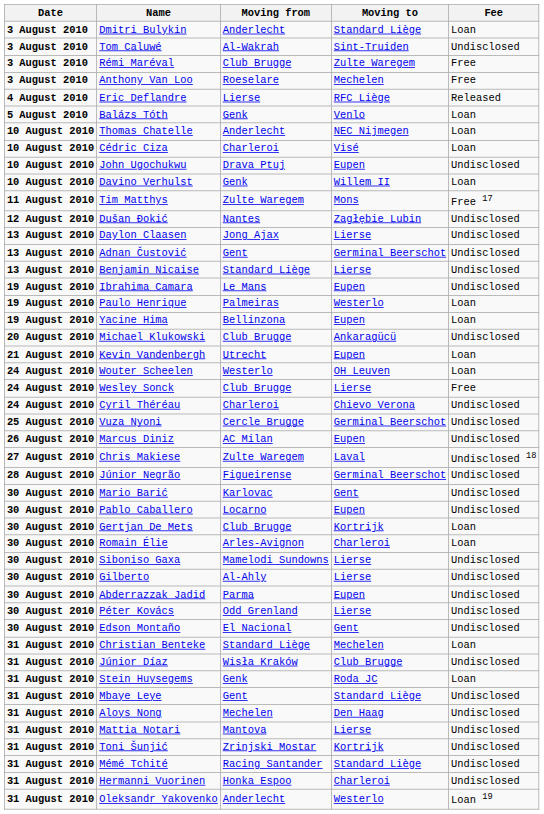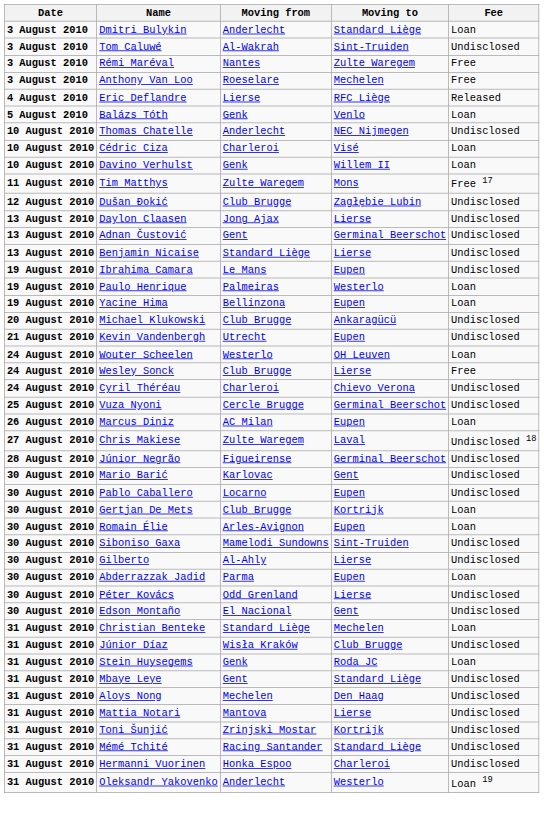Rémi Maréval | Moving from: Club Brugge -> Nantes
Thomas Chatelle | Fee: Loan -> Undisclosed
- row: 10 August 2010 | John Ugochukwu | Drava Ptuj | Eupen | Undisclosed
Dušan Đokić | Moving from: Nantes -> Club Brugge
Kevin Vandenbergh | Fee: Loan -> Undisclosed
Marcus Diniz | Fee: Undisclosed -> Loan
Romain Élie | Moving to: Charleroi -> Eupen
Siboniso Gaxa | Moving to: Lierse -> Sint-Truiden
Abderrazzak Jadid | Fee: Undisclosed -> Loan
